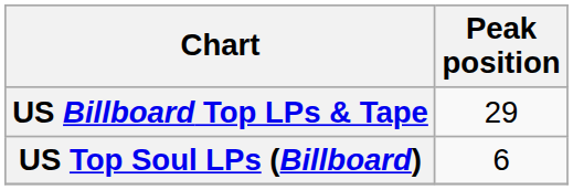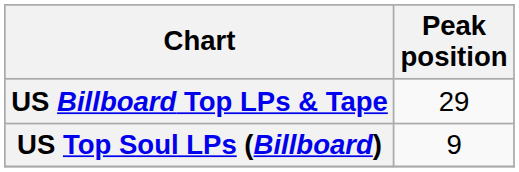US Top Soul LPs (Billboard) | Peak position: 6 -> 9
